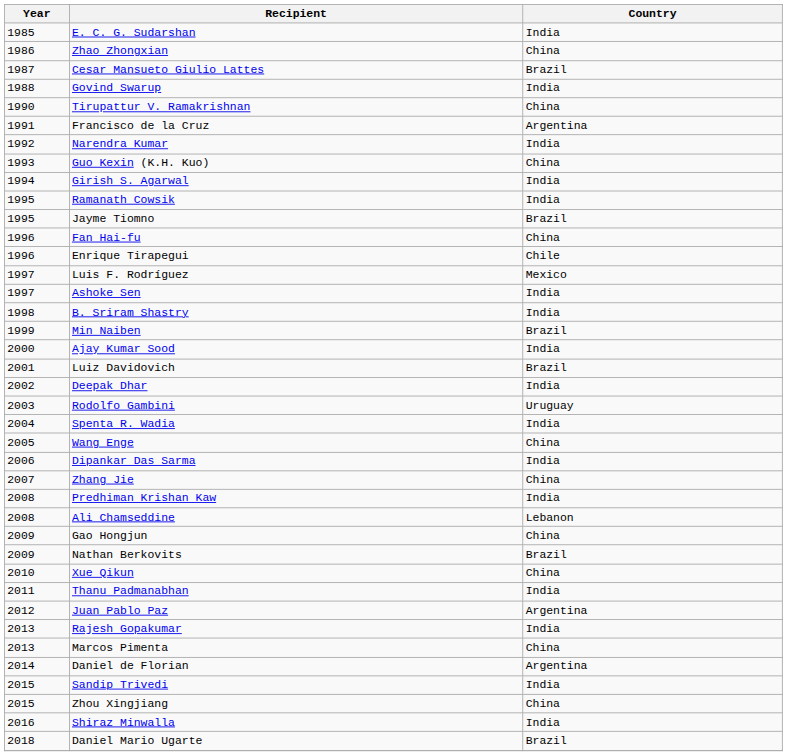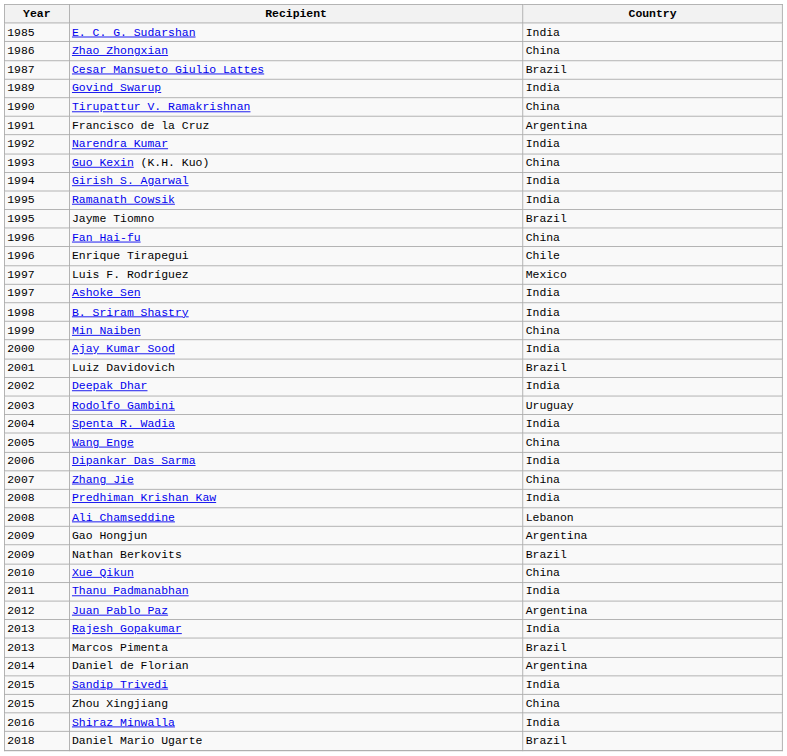Govind Swarup | Year: 1988 -> 1989
Min Naiben | Country: Brazil -> China
Gao Hongjun | Country: China -> Argentina
Marcos Pimenta | Country: China -> Brazil
